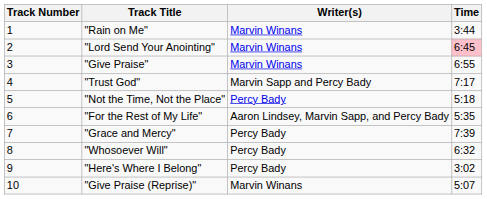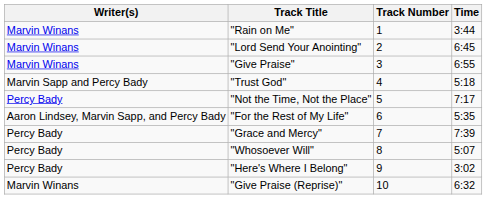columns swapped: Track Number <-> Writer(s)
"Lord Send Your Anointing" | Time: pink background -> no background
"Trust God" | Time: 7:17 -> 5:18
"Not the Time, Not the Place" | Time: 5:18 -> 7:17
"Whosoever Will" | Time: 6:32 -> 5:07
"Give Praise (Reprise)" | Time: 5:07 -> 6:32
